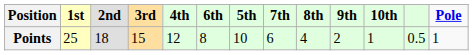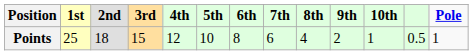columns swapped: 5th <-> 6th
